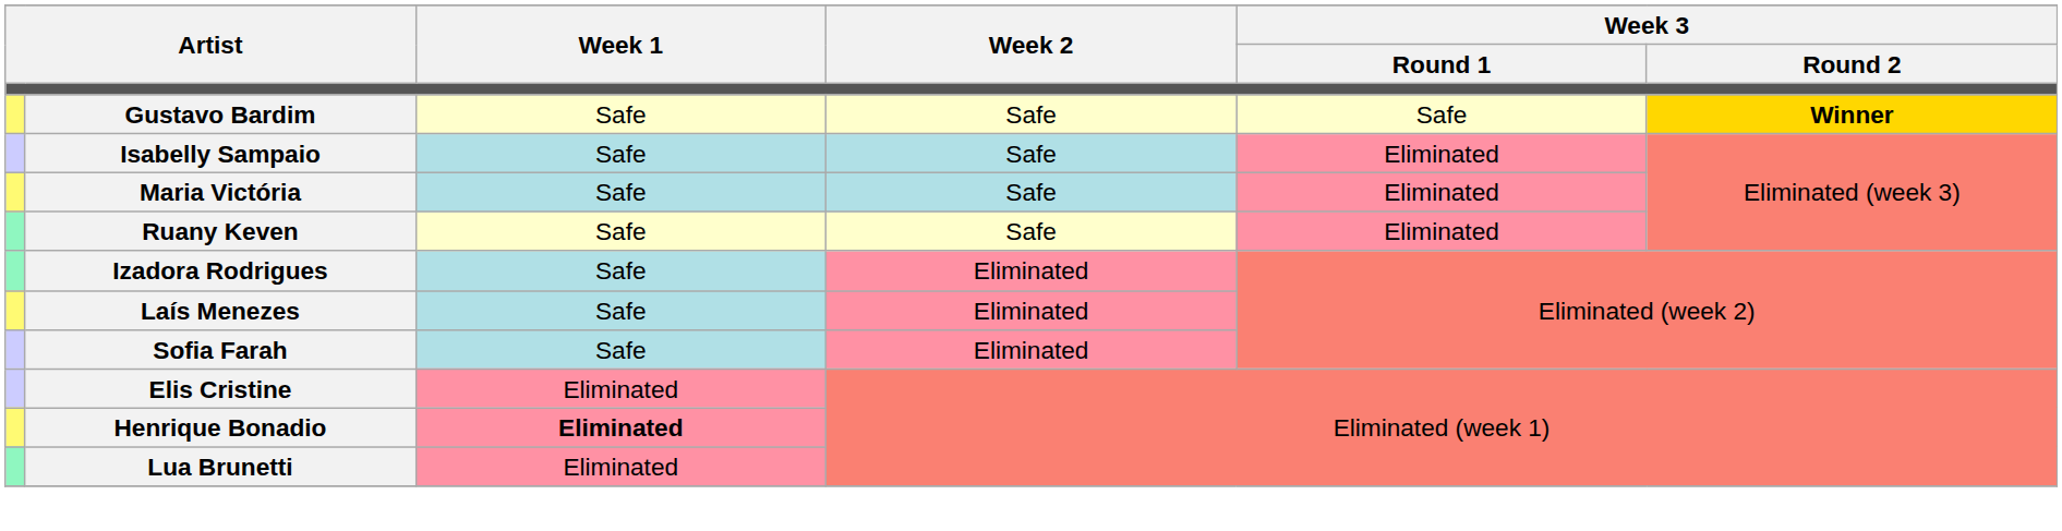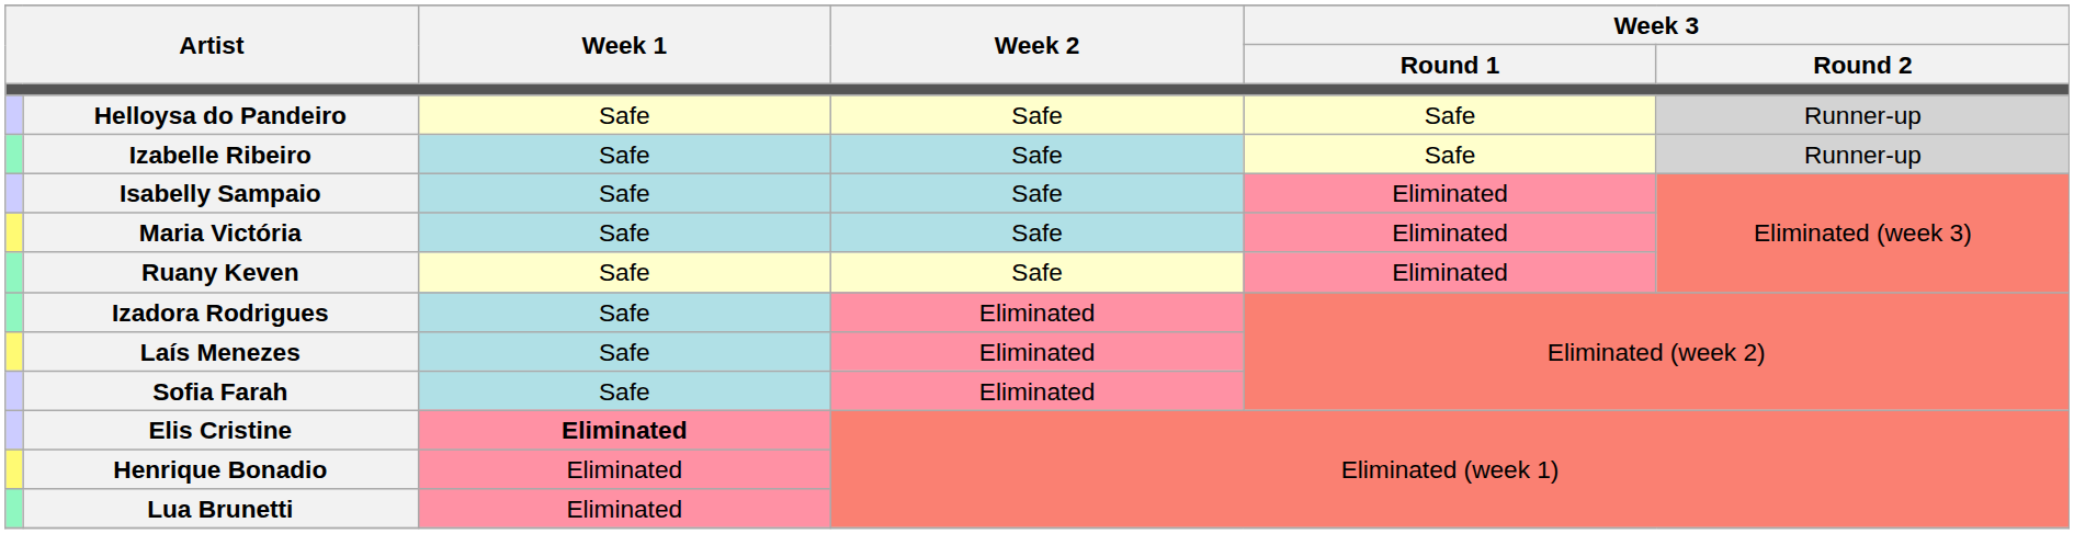- row: Gustavo Bardim | Safe | Safe | Safe | Winner
+ row: Helloysa do Pandeiro | Safe | Safe | Safe | Runner-up
+ row: Izabelle Ribeiro | Safe | Safe | Safe | Runner-up
Elis Cristine | Week 1: normal -> bold
Henrique Bonadio | Week 1: bold -> normal
